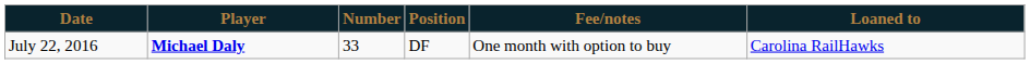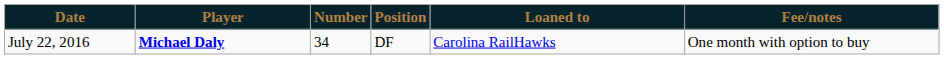columns swapped: Loaned to <-> Fee/notes
July 22, 2016 | Number: 33 -> 34
